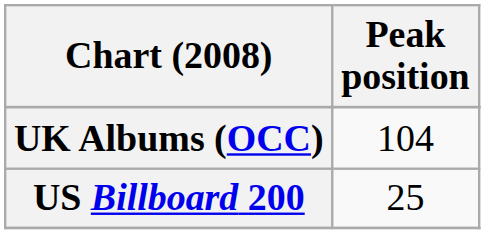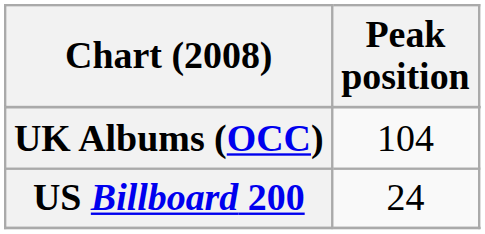US Billboard 200 | Peak position: 25 -> 24
